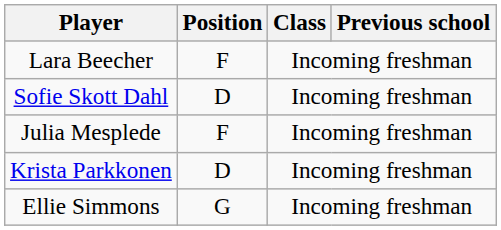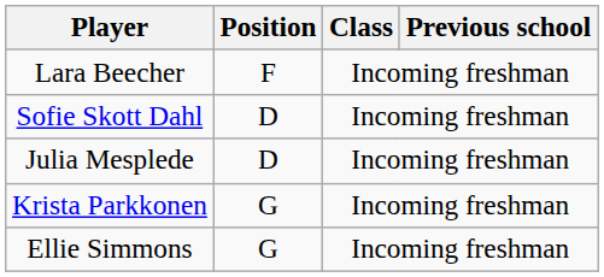Julia Mesplede | Position: F -> D
Krista Parkkonen | Position: D -> G
